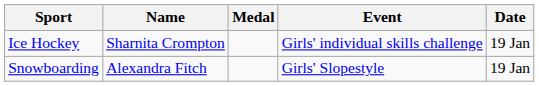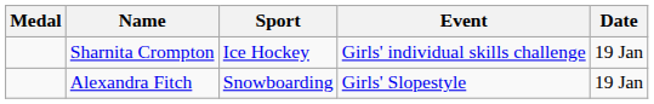columns swapped: Medal <-> Sport
